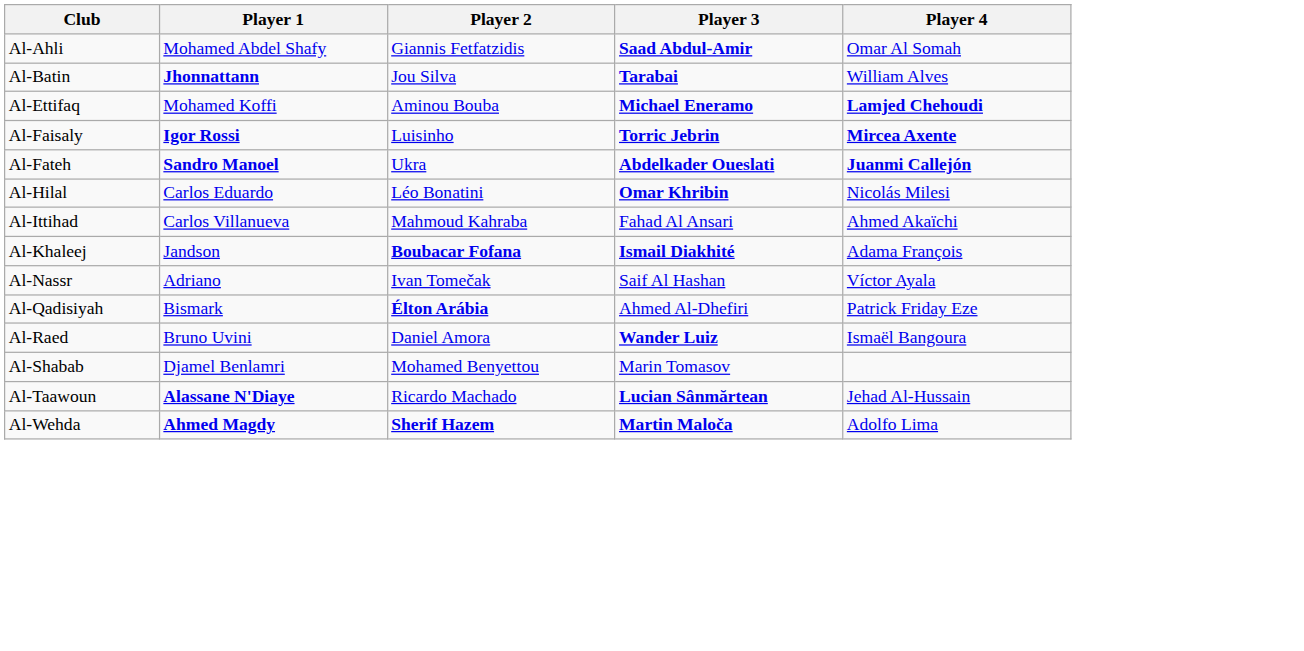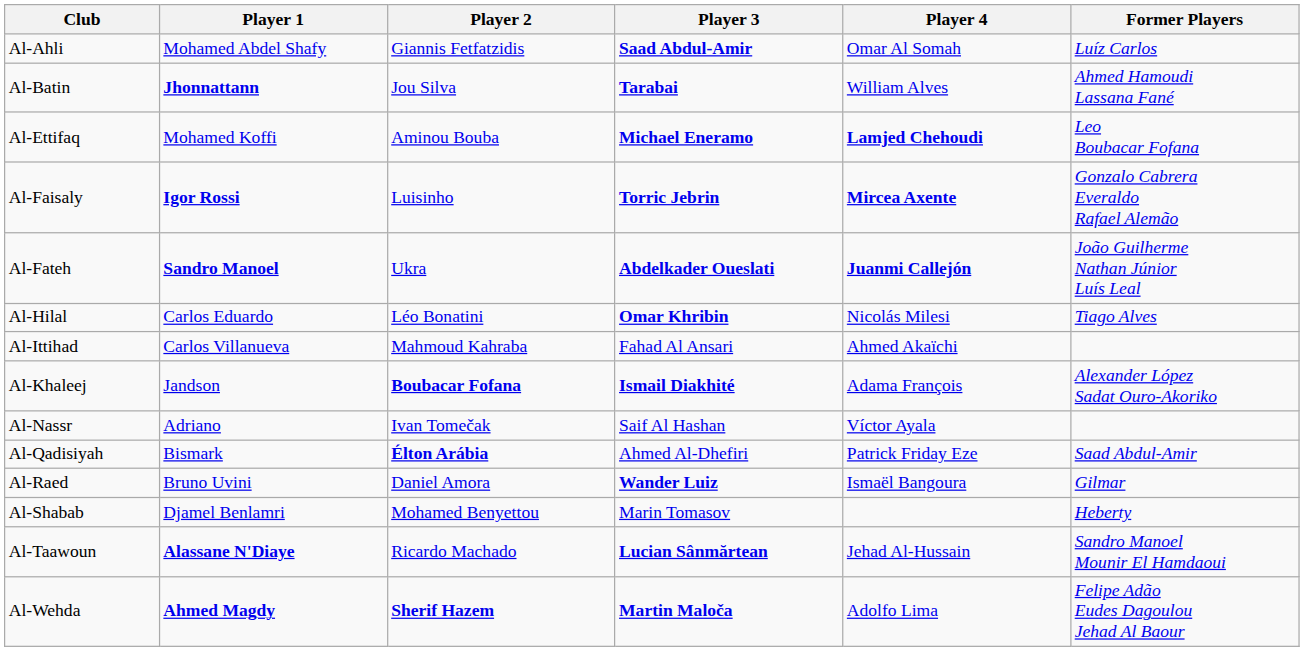+ column: Former Players | Luíz Carlos | Ahmed Hamoudi Lassana Fané | Leo Boubacar Fofana | Gonzalo Cabrera Everaldo Rafael Alemão | João Guilherme Nathan Júnior Luís Leal | Tiago Alves | Alexander López Sadat Ouro-Akoriko | Saad Abdul-Amir | Gilmar | Heberty | Sandro Manoel Mounir El Hamdaoui | Felipe Adão Eudes Dagoulou Jehad Al Baour
